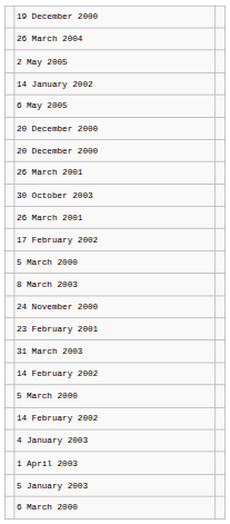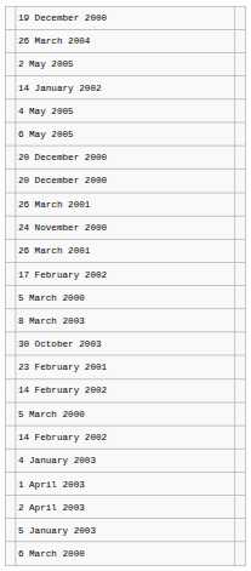+ row: 4 May 2005
rows swapped: 30 October 2003 <-> 24 November 2000
- row: 31 March 2003
+ row: 2 April 2003
